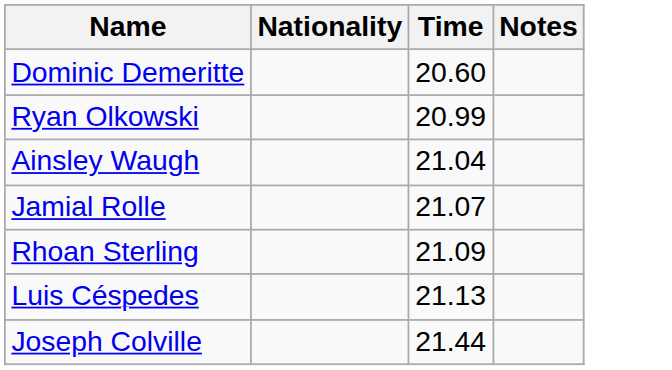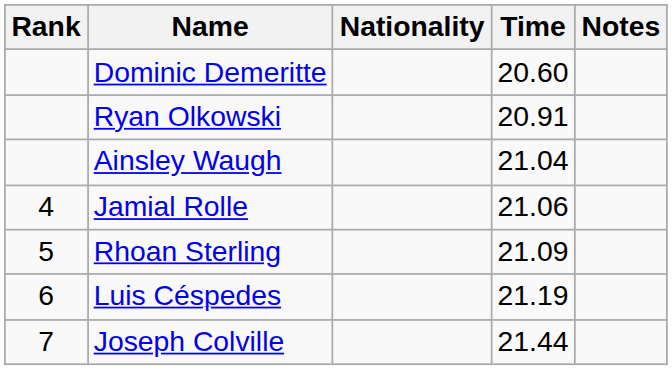+ column: Rank | 4 | 5 | 6 | 7
Ryan Olkowski | Time: 20.99 -> 20.91
Jamial Rolle | Time: 21.07 -> 21.06
Luis Céspedes | Time: 21.13 -> 21.19
